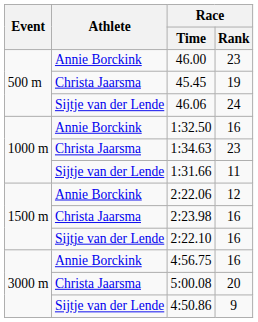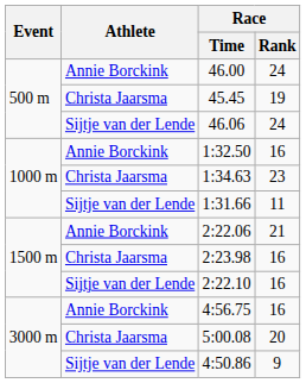46.00 | Race / Rank: 23 -> 24
2:22.06 | Race / Rank: 12 -> 21
